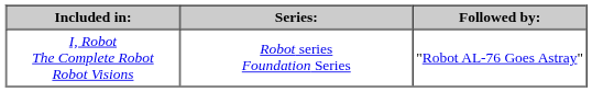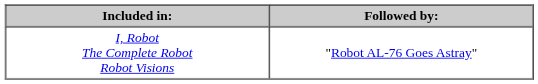- column: Series: | Robot series Foundation Series
